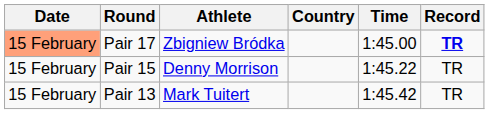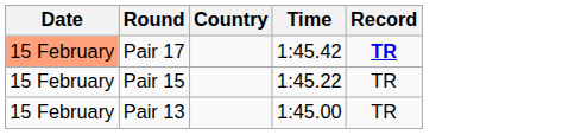- column: Athlete | Zbigniew Bródka | Denny Morrison | Mark Tuitert
Pair 17 | Time: 1:45.00 -> 1:45.42
Pair 13 | Time: 1:45.42 -> 1:45.00
